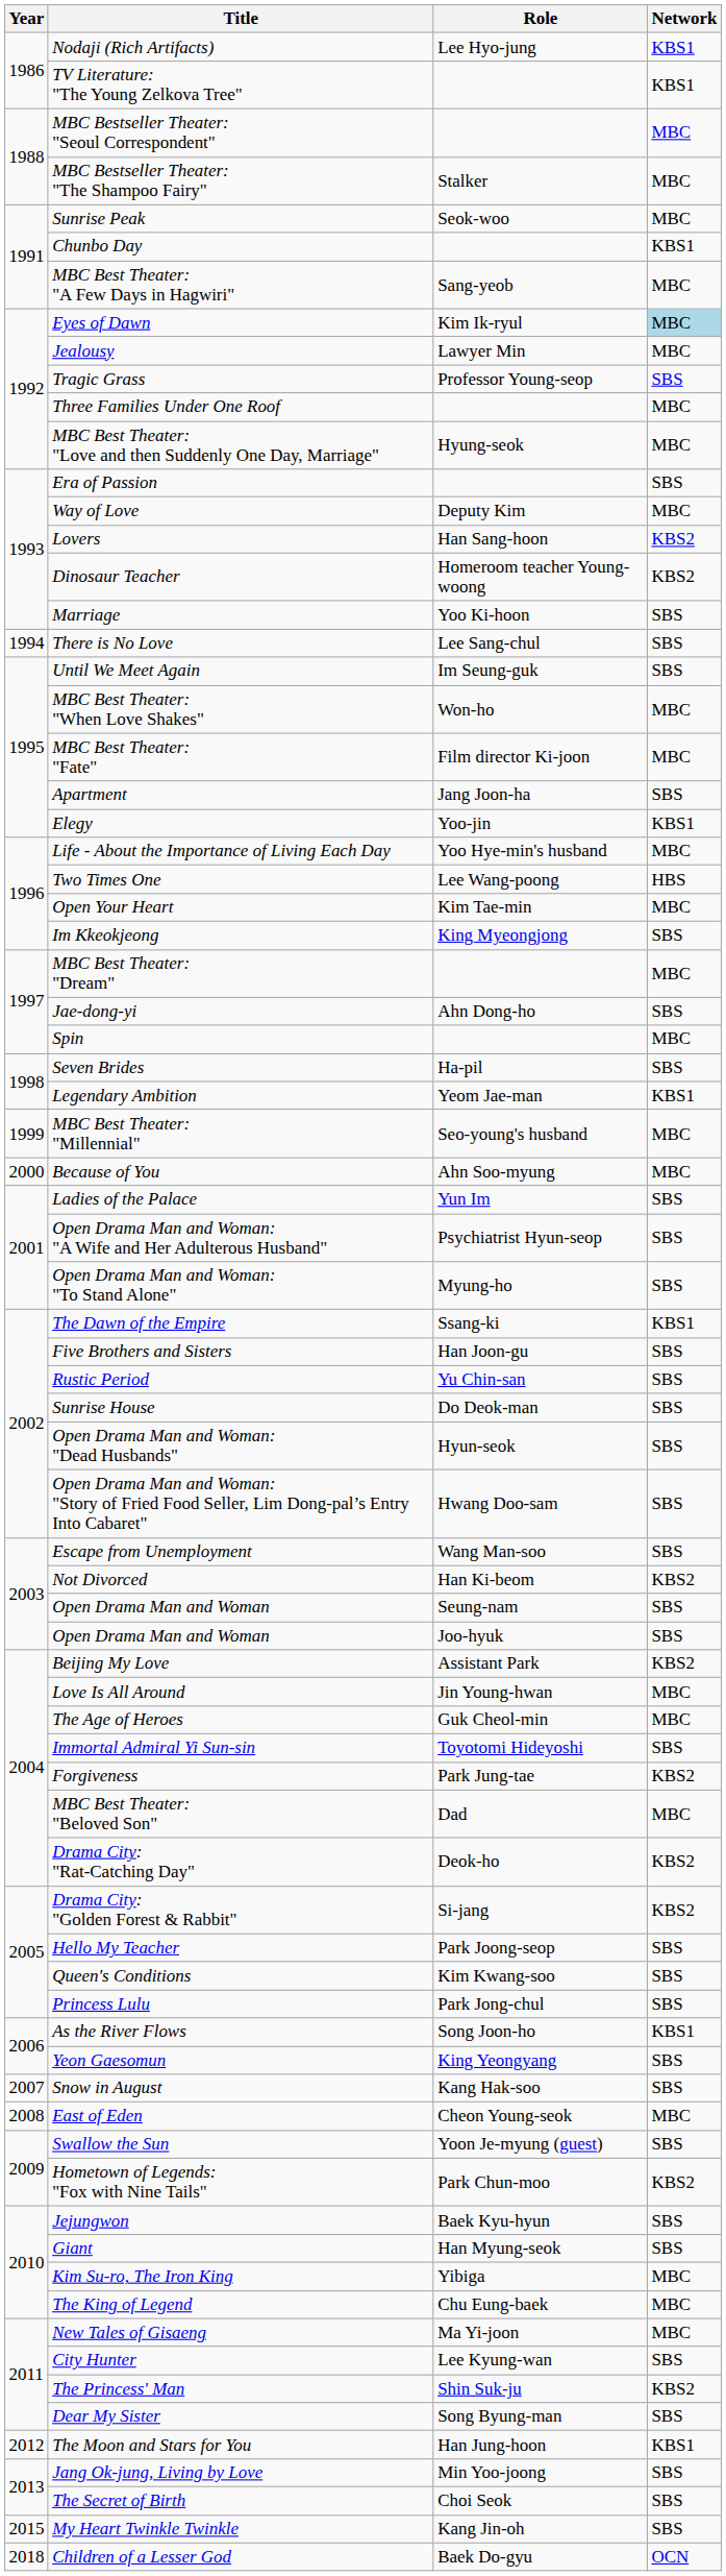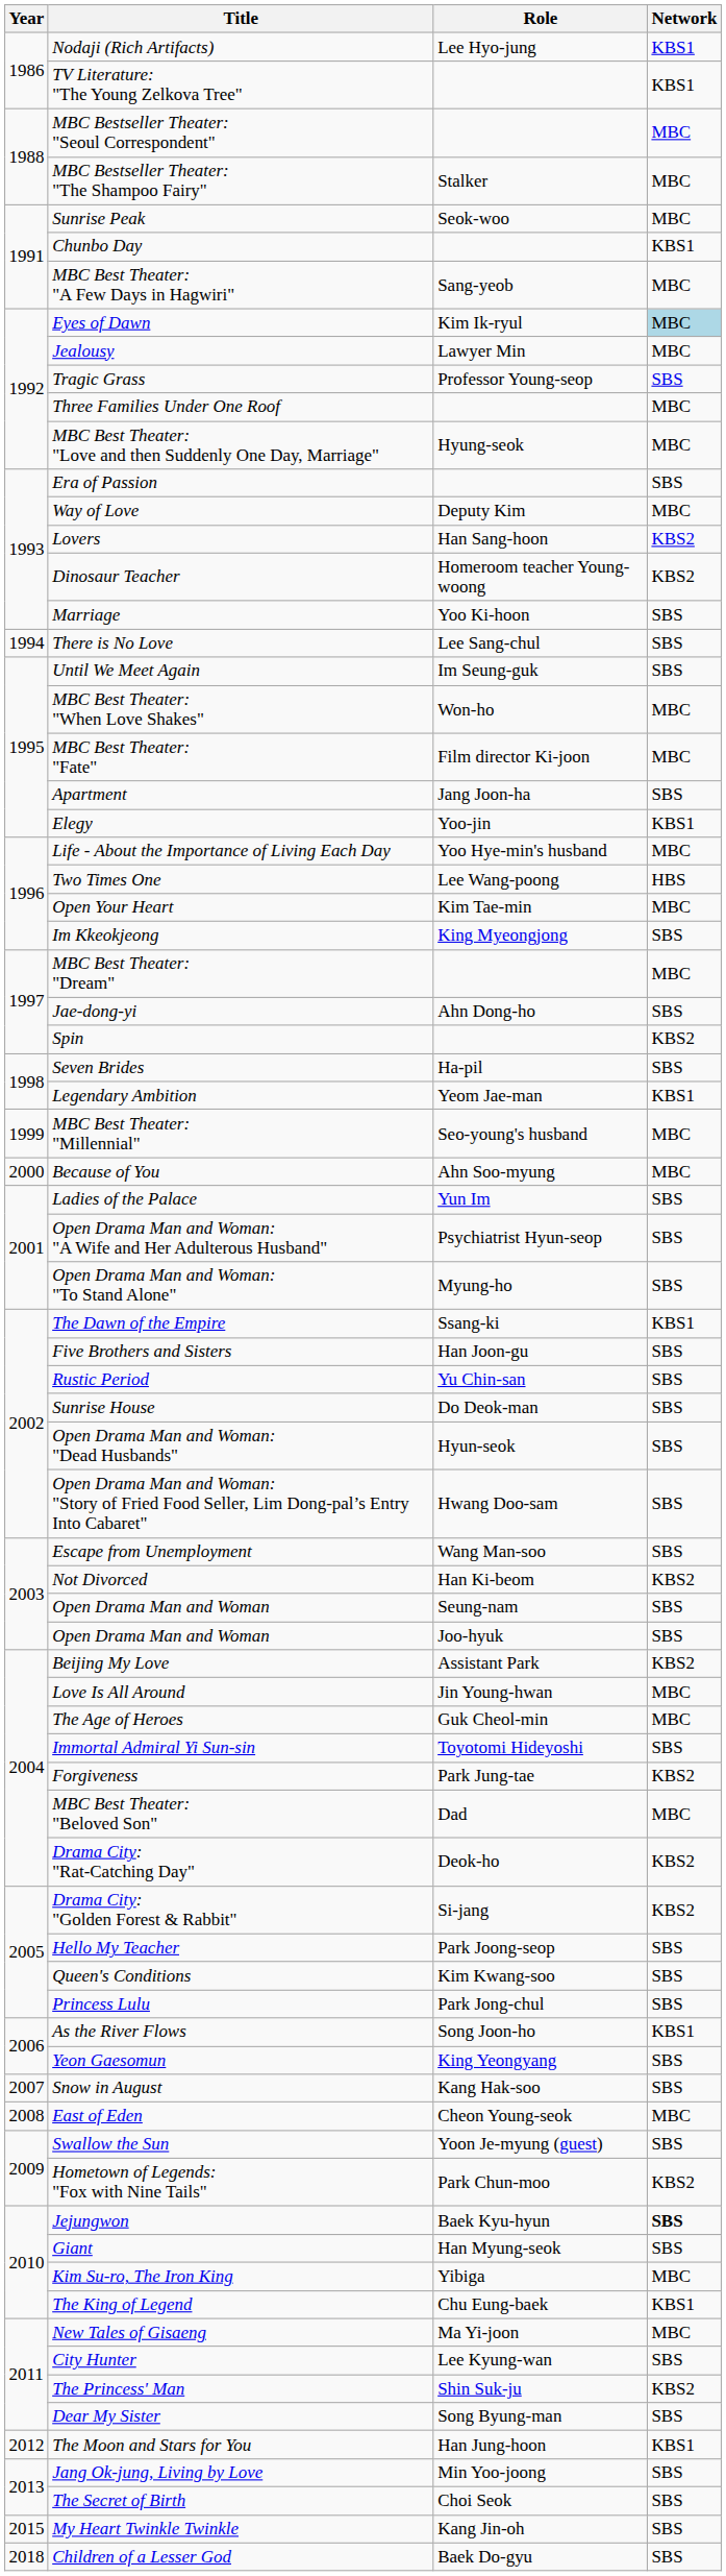Spin | Network: MBC -> KBS2
Jejungwon | Network: normal -> bold
The King of Legend | Network: MBC -> KBS1
Children of a Lesser God | Network: OCN -> SBS
